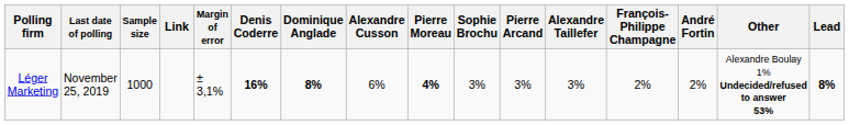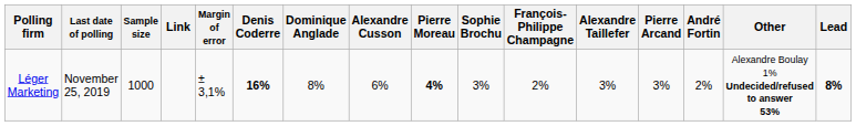columns swapped: Pierre Arcand <-> François-Philippe Champagne
Léger Marketing | Dominique Anglade: bold -> normal
